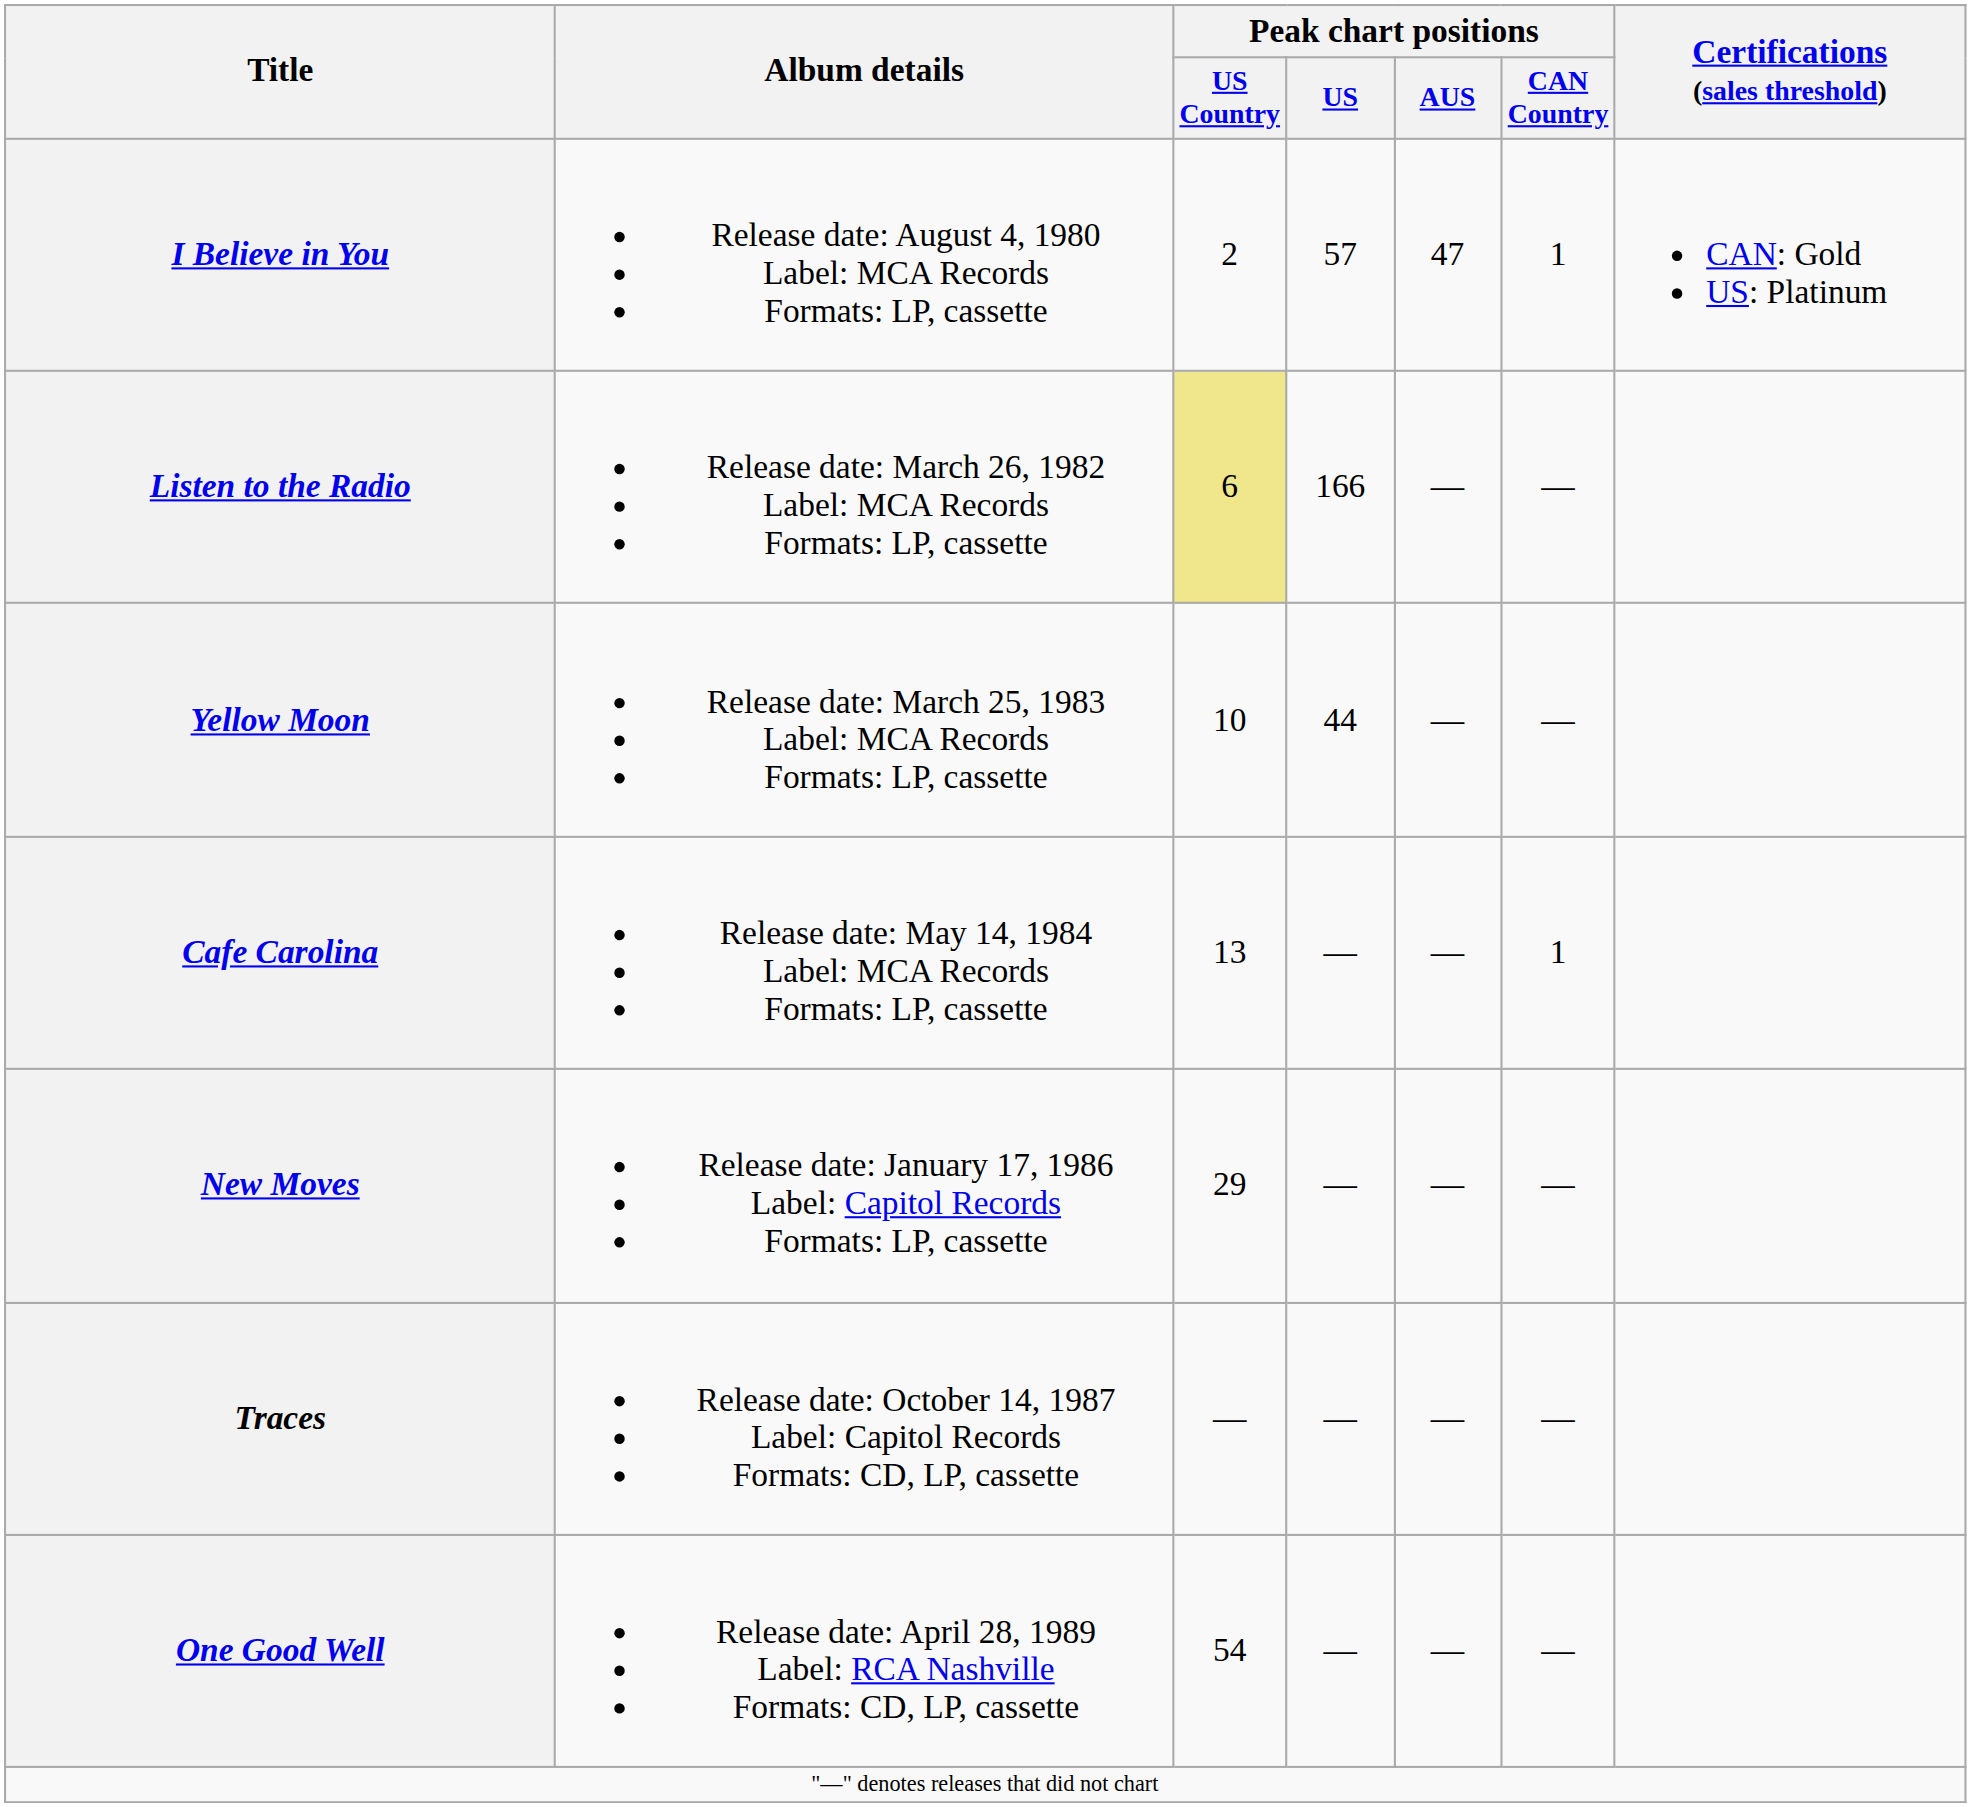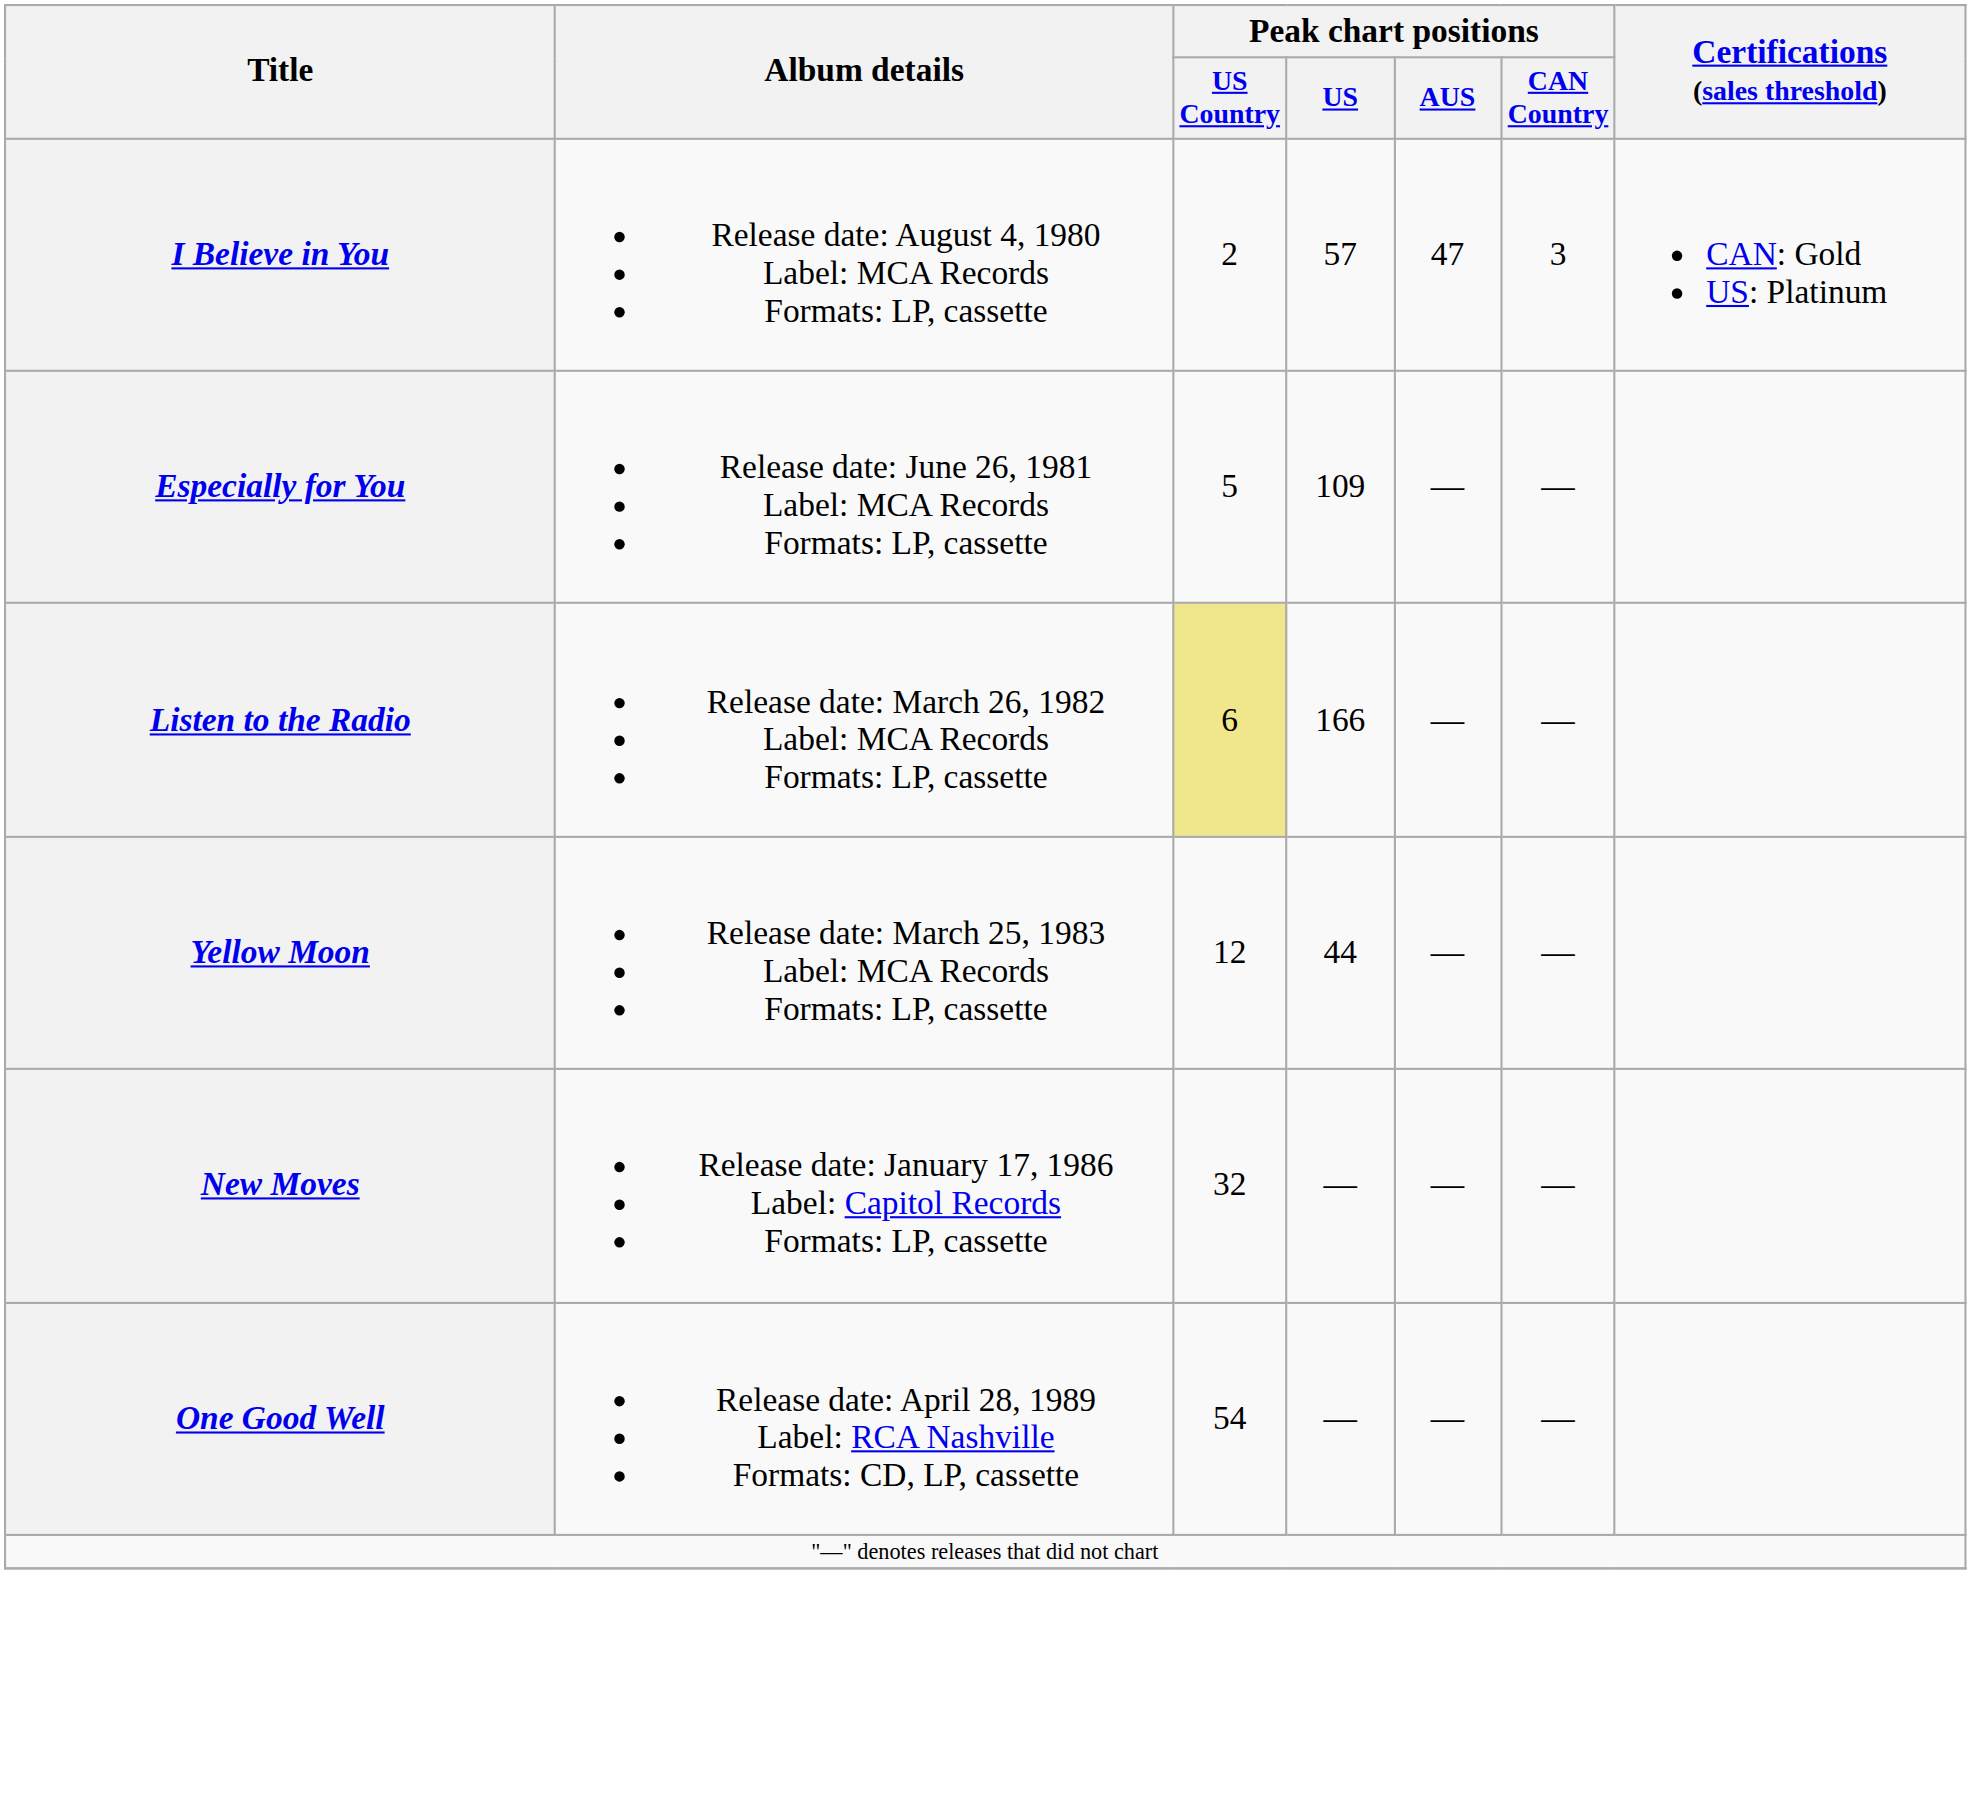I Believe in You | Peak chart positions / CAN Country: 1 -> 3
+ row: Especially for You | Release date: June 26, 1981 Label: MCA Records Formats: LP, cassette | 5 | 109 | — | —
Yellow Moon | Peak chart positions / US Country: 10 -> 12
- row: Cafe Carolina | Release date: May 14, 1984 Label: MCA Records Formats: LP, cassette | 13 | — | — | 1
New Moves | Peak chart positions / US Country: 29 -> 32
- row: Traces | Release date: October 14, 1987 Label: Capitol Records Formats: CD, LP, cassette | — | — | — | —
